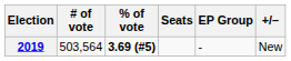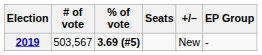columns swapped: +/– <-> EP Group
2019 | # of vote: 503,564 -> 503,567
